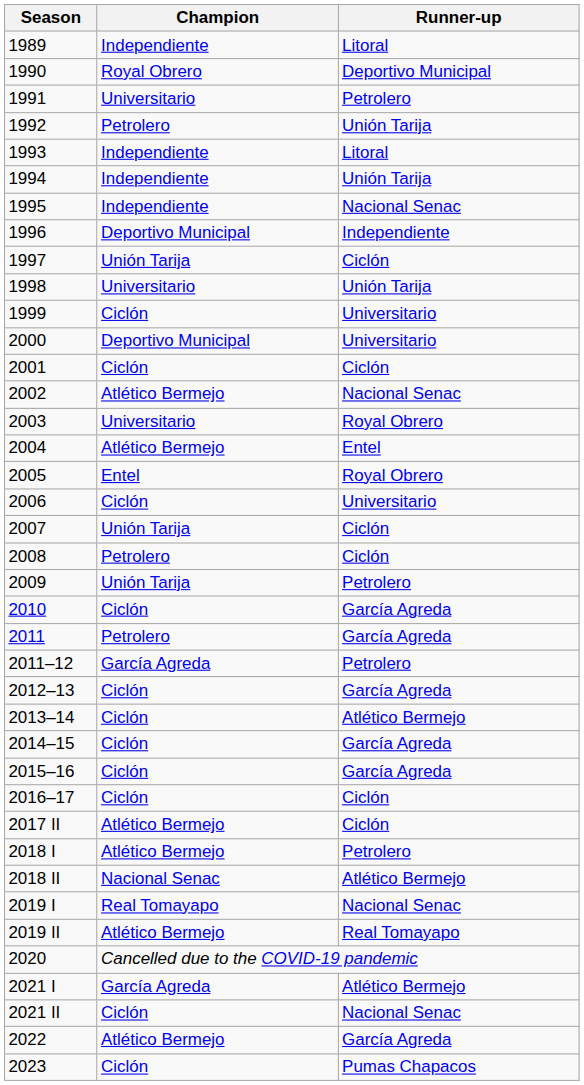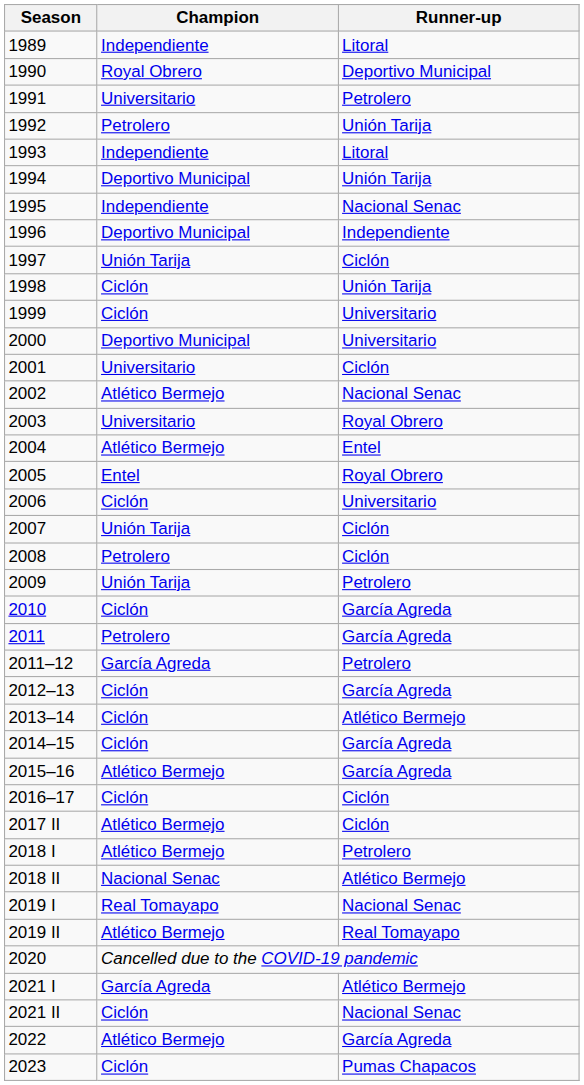1994 | Champion: Independiente -> Deportivo Municipal
1998 | Champion: Universitario -> Ciclón
2001 | Champion: Ciclón -> Universitario
2015–16 | Champion: Ciclón -> Atlético Bermejo
